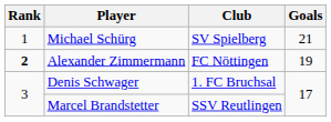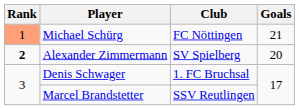Michael Schürg | Rank: no background -> lightsalmon background
Michael Schürg | Club: SV Spielberg -> FC Nöttingen
Alexander Zimmermann | Club: FC Nöttingen -> SV Spielberg
Alexander Zimmermann | Goals: 19 -> 20
